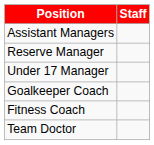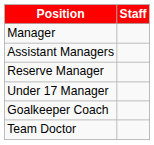+ row: Manager
- row: Fitness Coach
